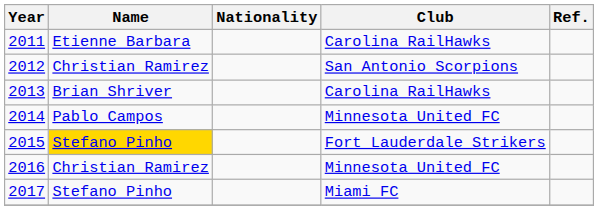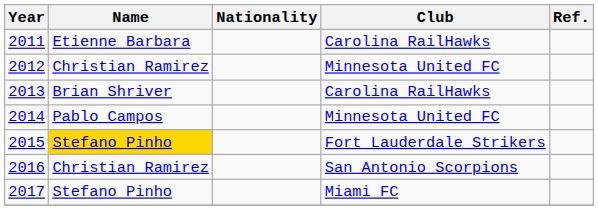2012 | Club: San Antonio Scorpions -> Minnesota United FC
2016 | Club: Minnesota United FC -> San Antonio Scorpions
